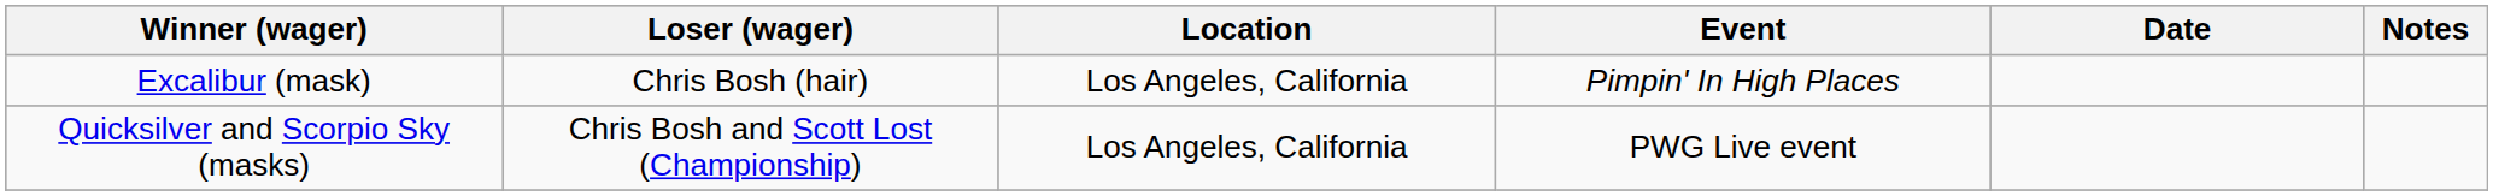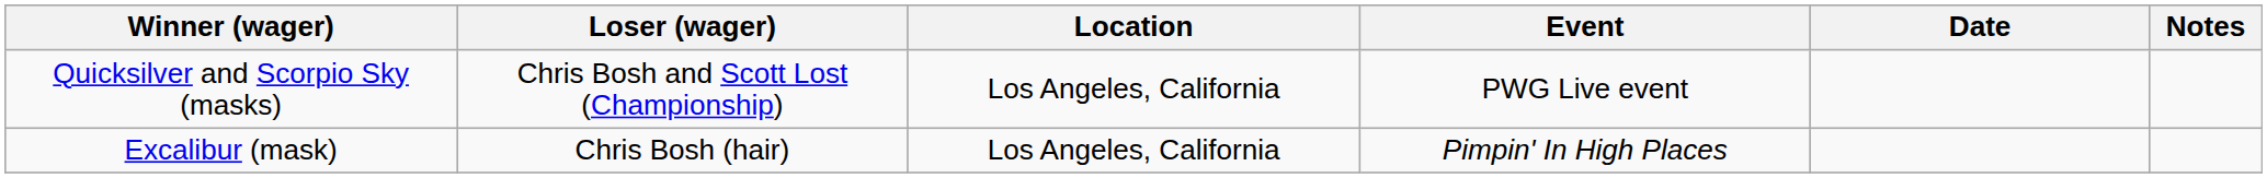rows swapped: Excalibur (mask) <-> Quicksilver and Scorpio Sky (masks)
